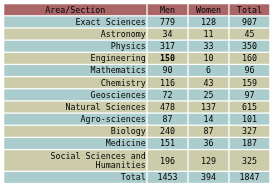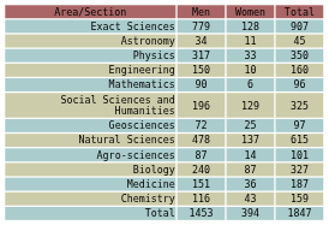Engineering | column 2: bold -> normal
rows swapped: Chemistry <-> Social Sciences and Humanities
